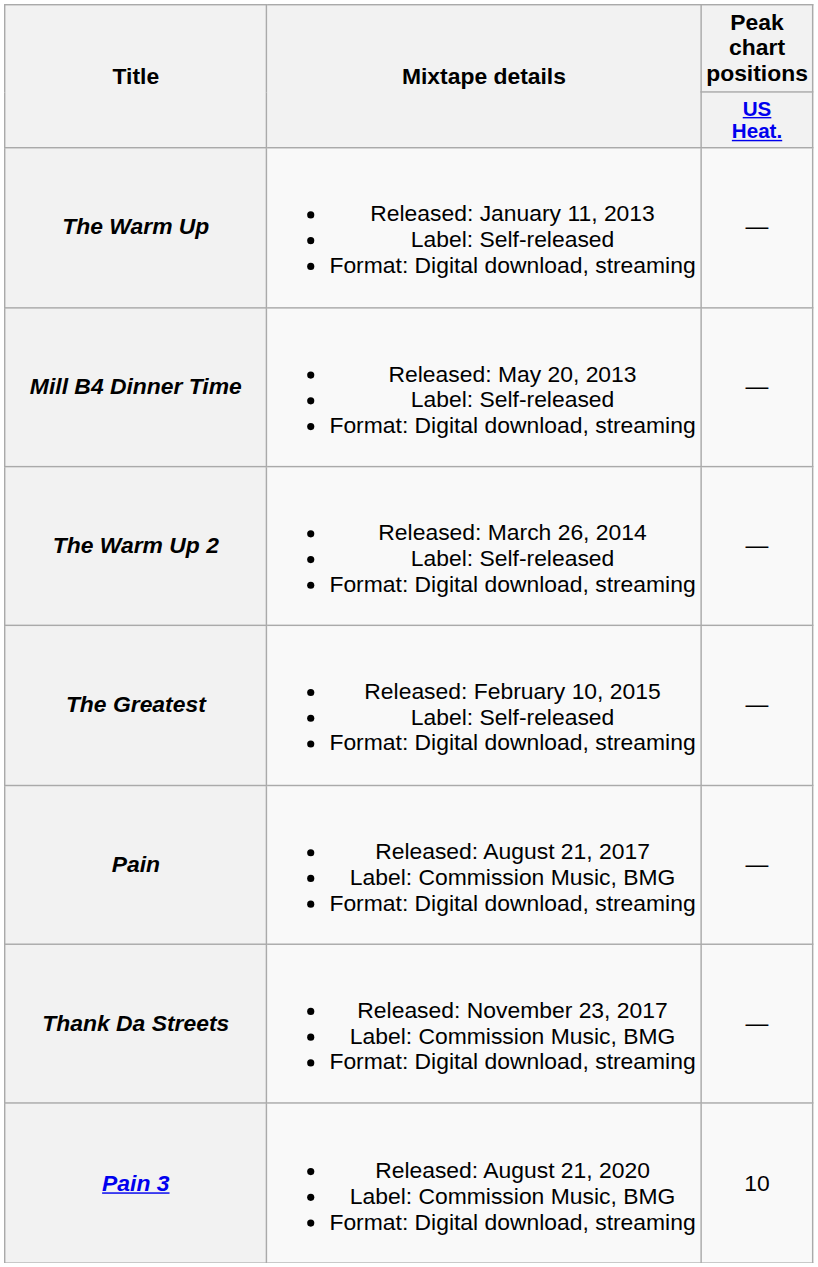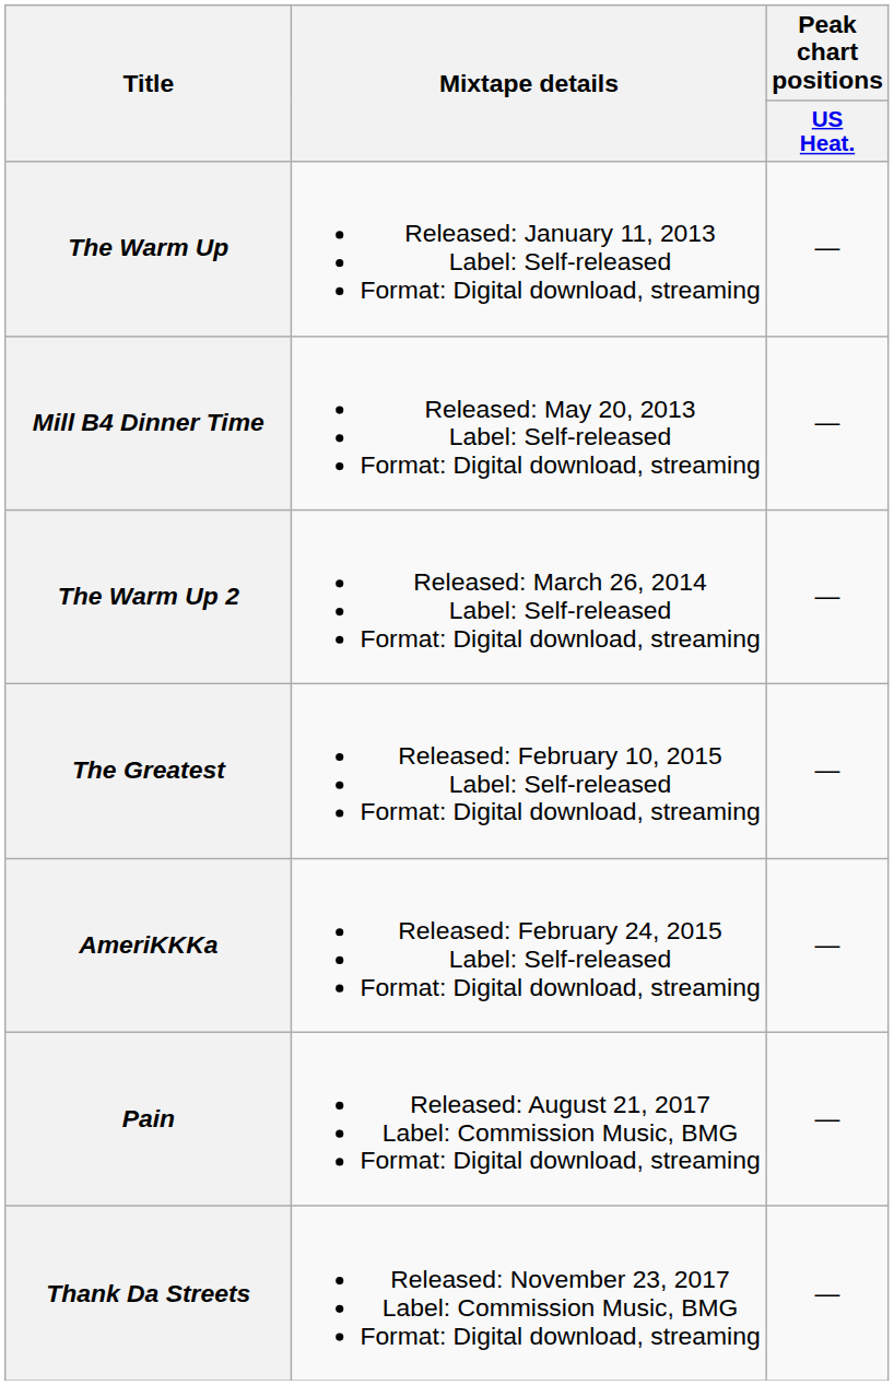+ row: AmeriKKKa | Released: February 24, 2015 Label: Self-released Format: Digital download, streaming | —
- row: Pain 3 | Released: August 21, 2020 Label: Commission Music, BMG Format: Digital download, streaming | 10
